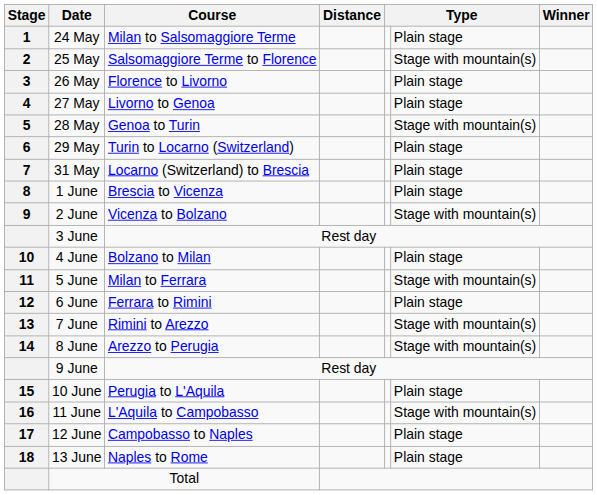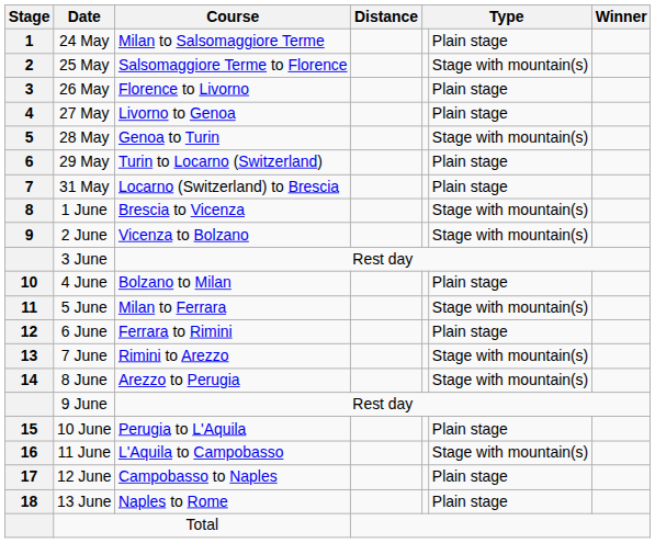1 June | column 6: Plain stage -> Stage with mountain(s)
